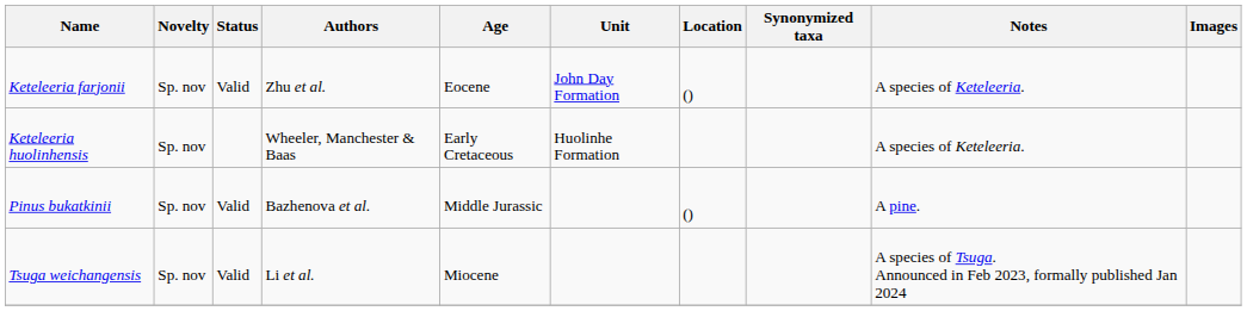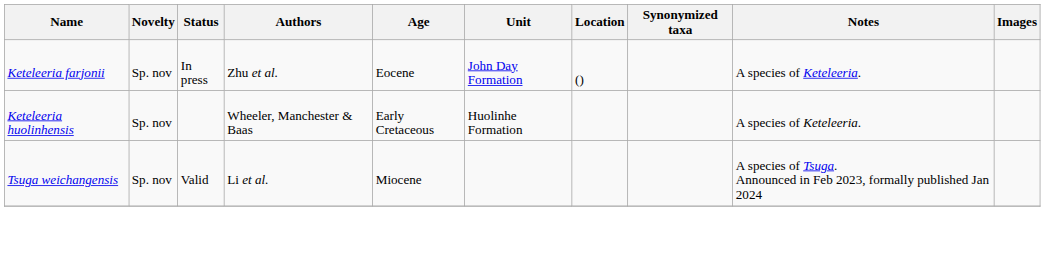Keteleeria farjonii | Status: Valid -> In press
- row: Pinus bukatkinii | Sp. nov | Valid | Bazhenova et al. | Middle Jurassic | () | A pine.
